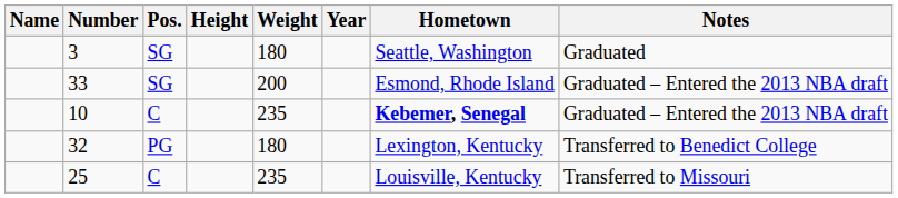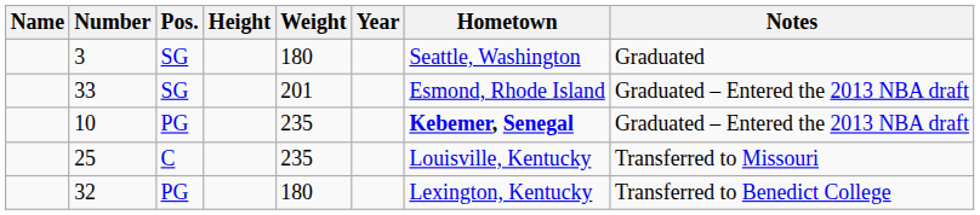33 | Weight: 200 -> 201
10 | Pos.: C -> PG
rows swapped: 25 <-> 32
